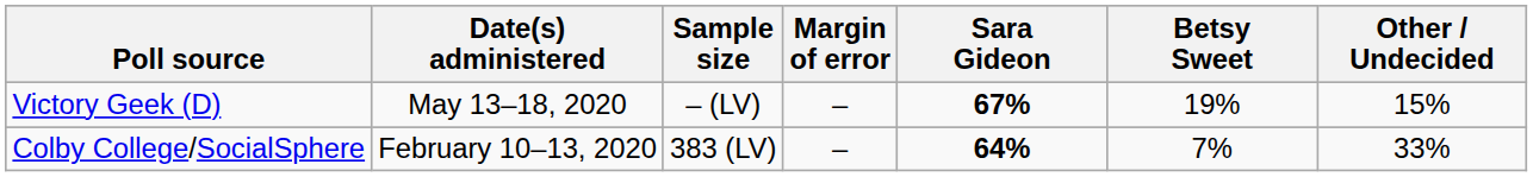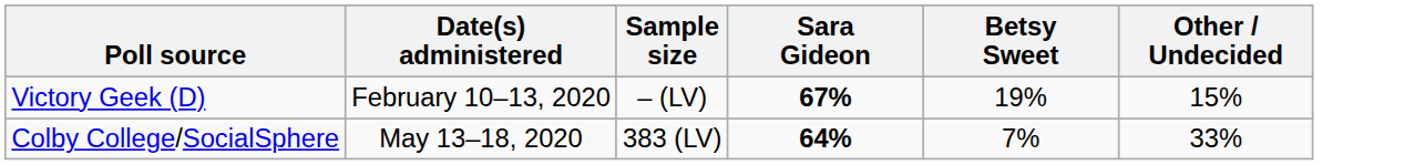- column: Margin of error | – | –
Victory Geek (D) | Date(s) administered: May 13–18, 2020 -> February 10–13, 2020
Colby College/SocialSphere | Date(s) administered: February 10–13, 2020 -> May 13–18, 2020
